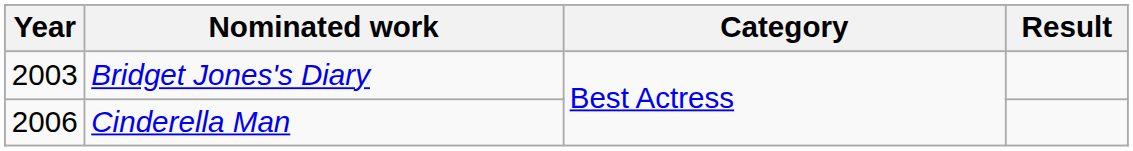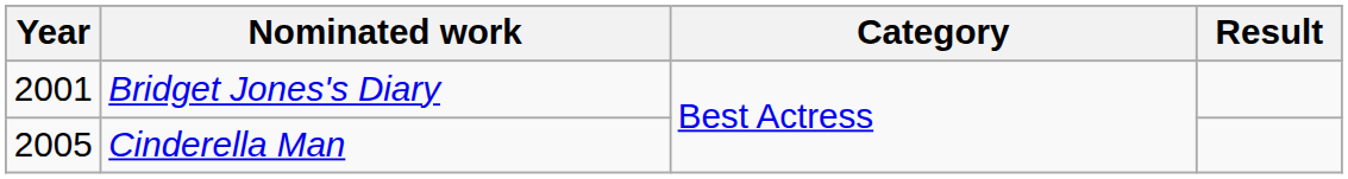Bridget Jones's Diary | Year: 2003 -> 2001
Cinderella Man | Year: 2006 -> 2005
